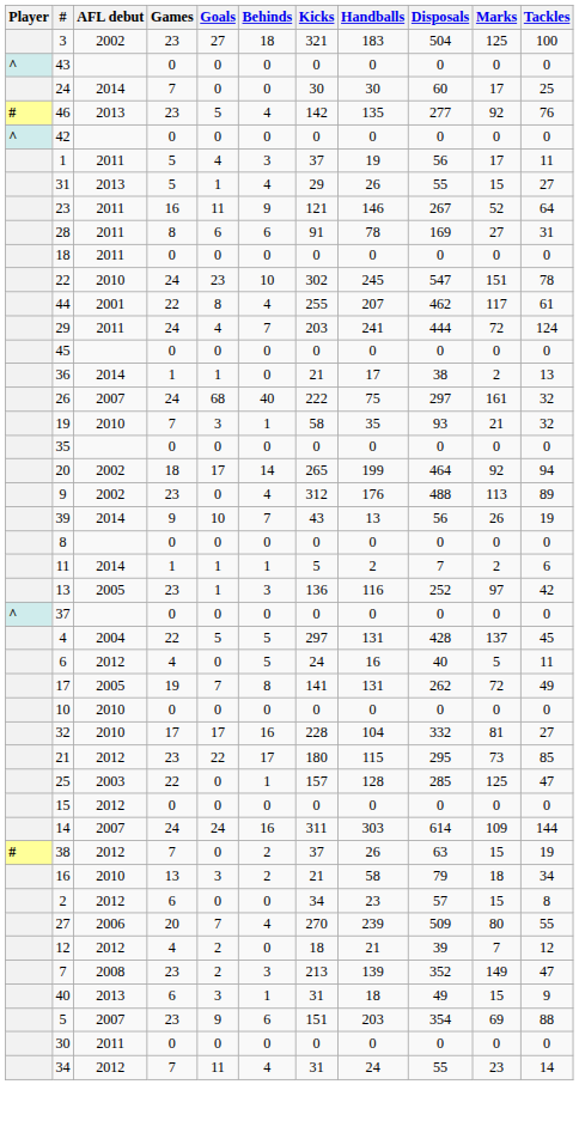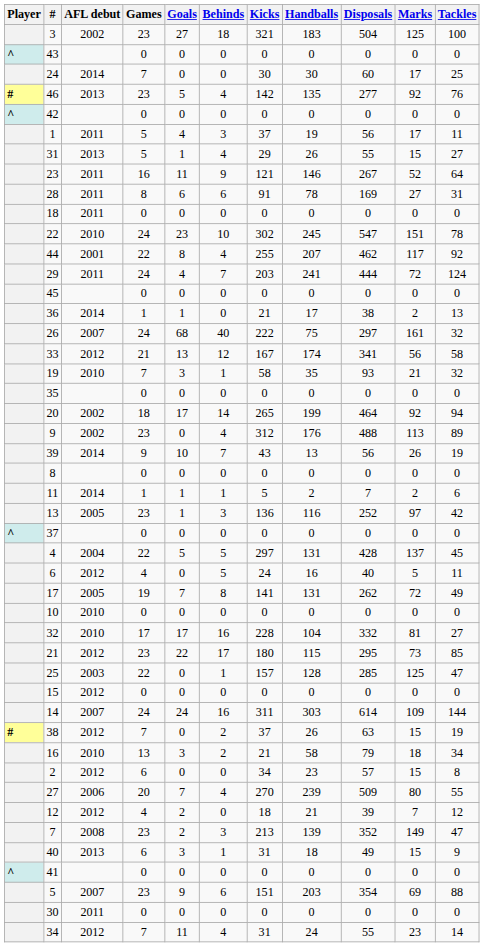44 | Tackles: 61 -> 92
+ row: 33 | 2012 | 21 | 13 | 12 | 167 | 174 | 341 | 56 | 58
+ row: ^ | 41 | 0 | 0 | 0 | 0 | 0 | 0 | 0 | 0
